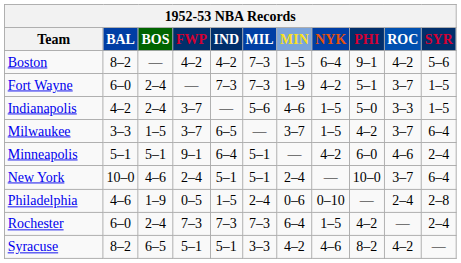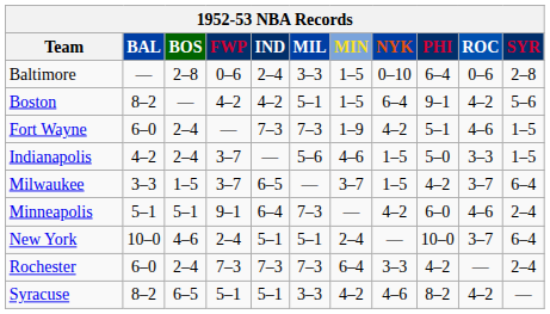+ row: Baltimore | — | 2–8 | 0–6 | 2–4 | 3–3 | 1–5 | 0–10 | 6–4 | 0–6 | 2–8
Boston | MIL: 7–3 -> 5–1
Fort Wayne | ROC: 3–7 -> 4–6
Minneapolis | MIL: 5–1 -> 7–3
- row: Philadelphia | 4–6 | 1–9 | 0–5 | 1–5 | 2–4 | 0–6 | 0–10 | — | 2–4 | 2–8
Rochester | NYK: 1–5 -> 3–3
